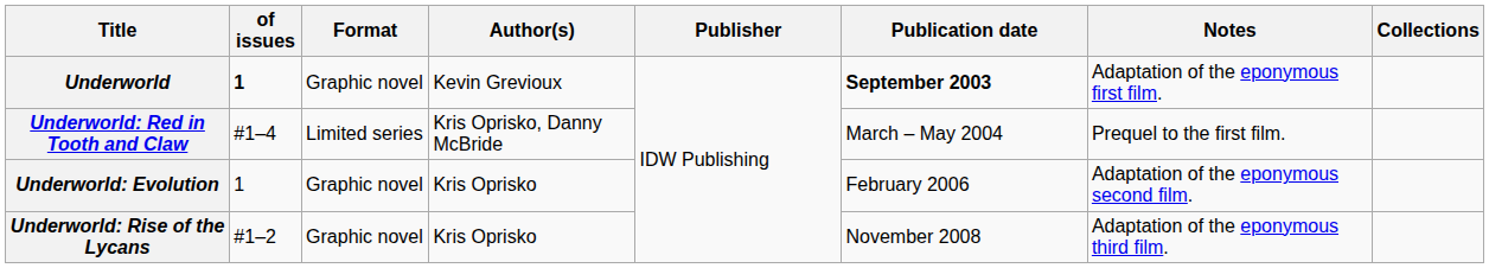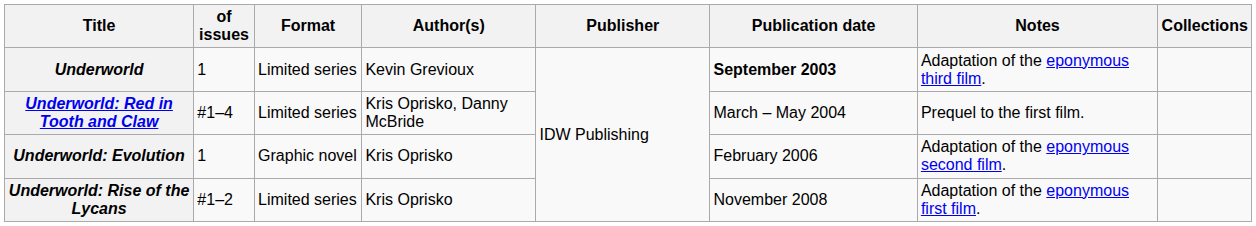Underworld | of issues: bold -> normal
Underworld | Format: Graphic novel -> Limited series
Underworld | Notes: Adaptation of the eponymous first film. -> Adaptation of the eponymous third film.
Underworld: Rise of the Lycans | Format: Graphic novel -> Limited series
Underworld: Rise of the Lycans | Notes: Adaptation of the eponymous third film. -> Adaptation of the eponymous first film.
